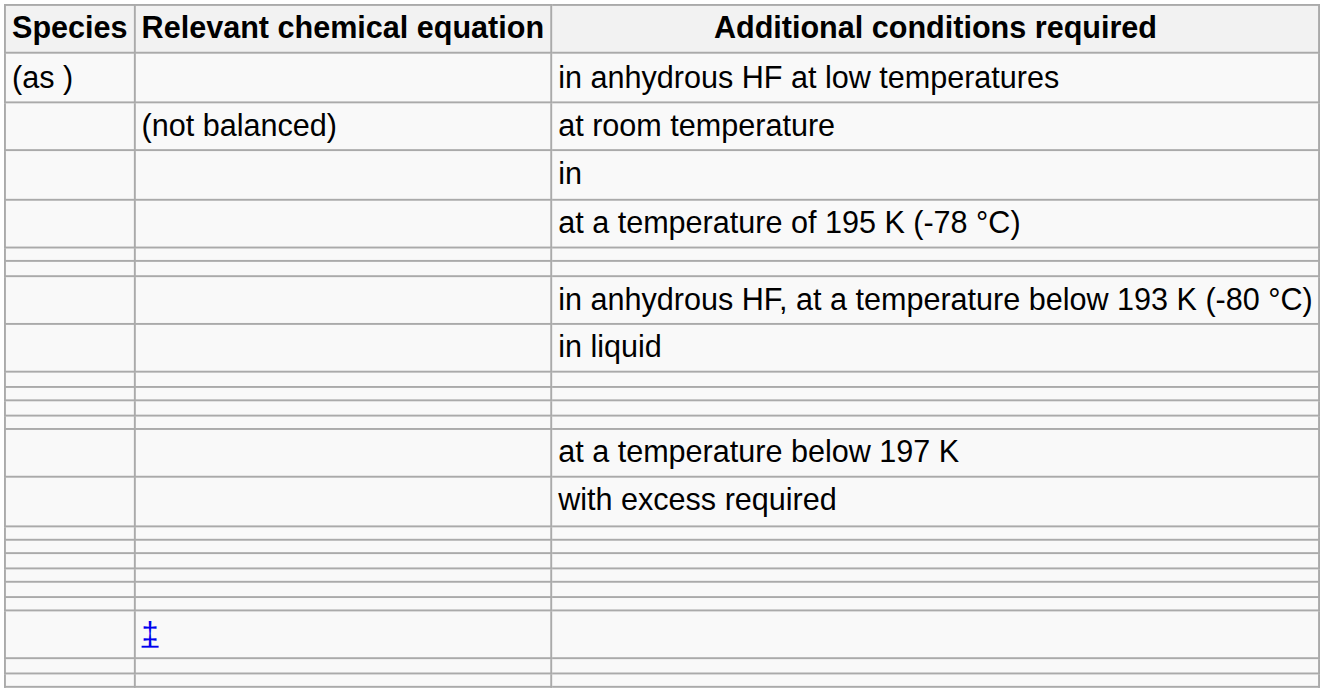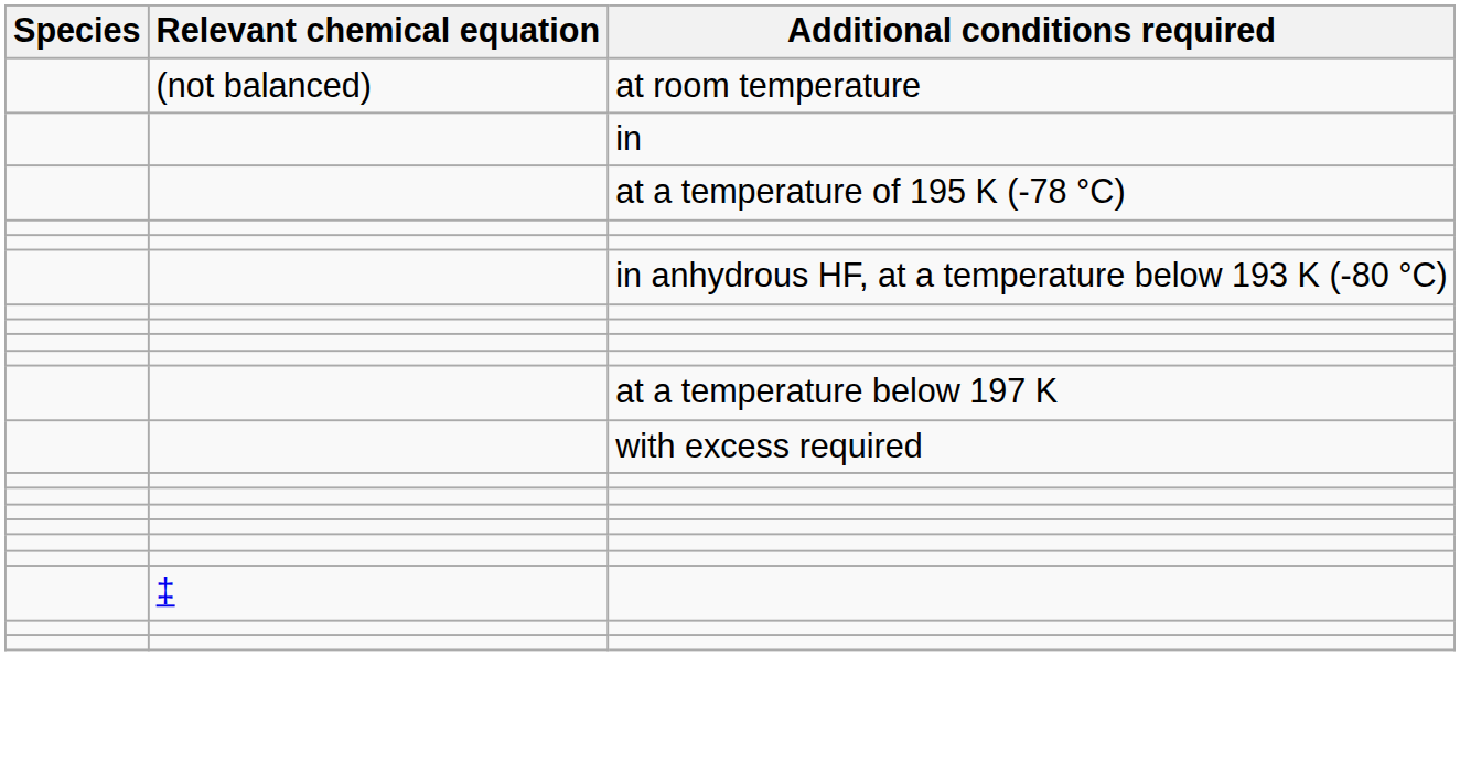- row: (as ) | in anhydrous HF at low temperatures
- row: in liquid
